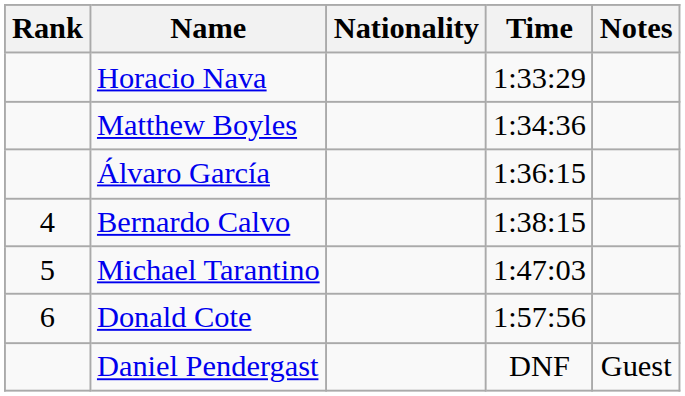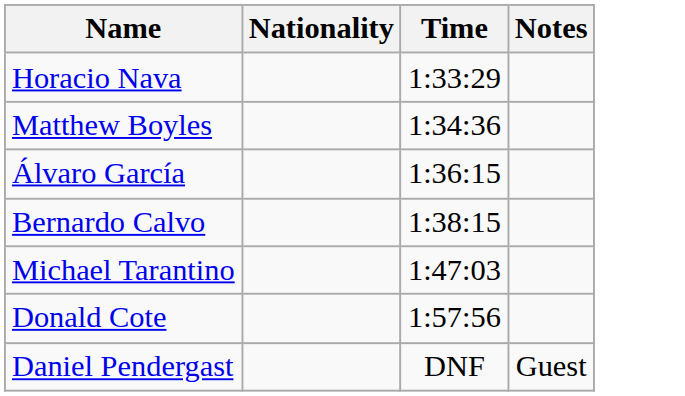- column: Rank | 4 | 5 | 6
